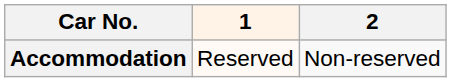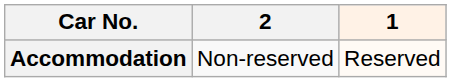columns swapped: 1 <-> 2
